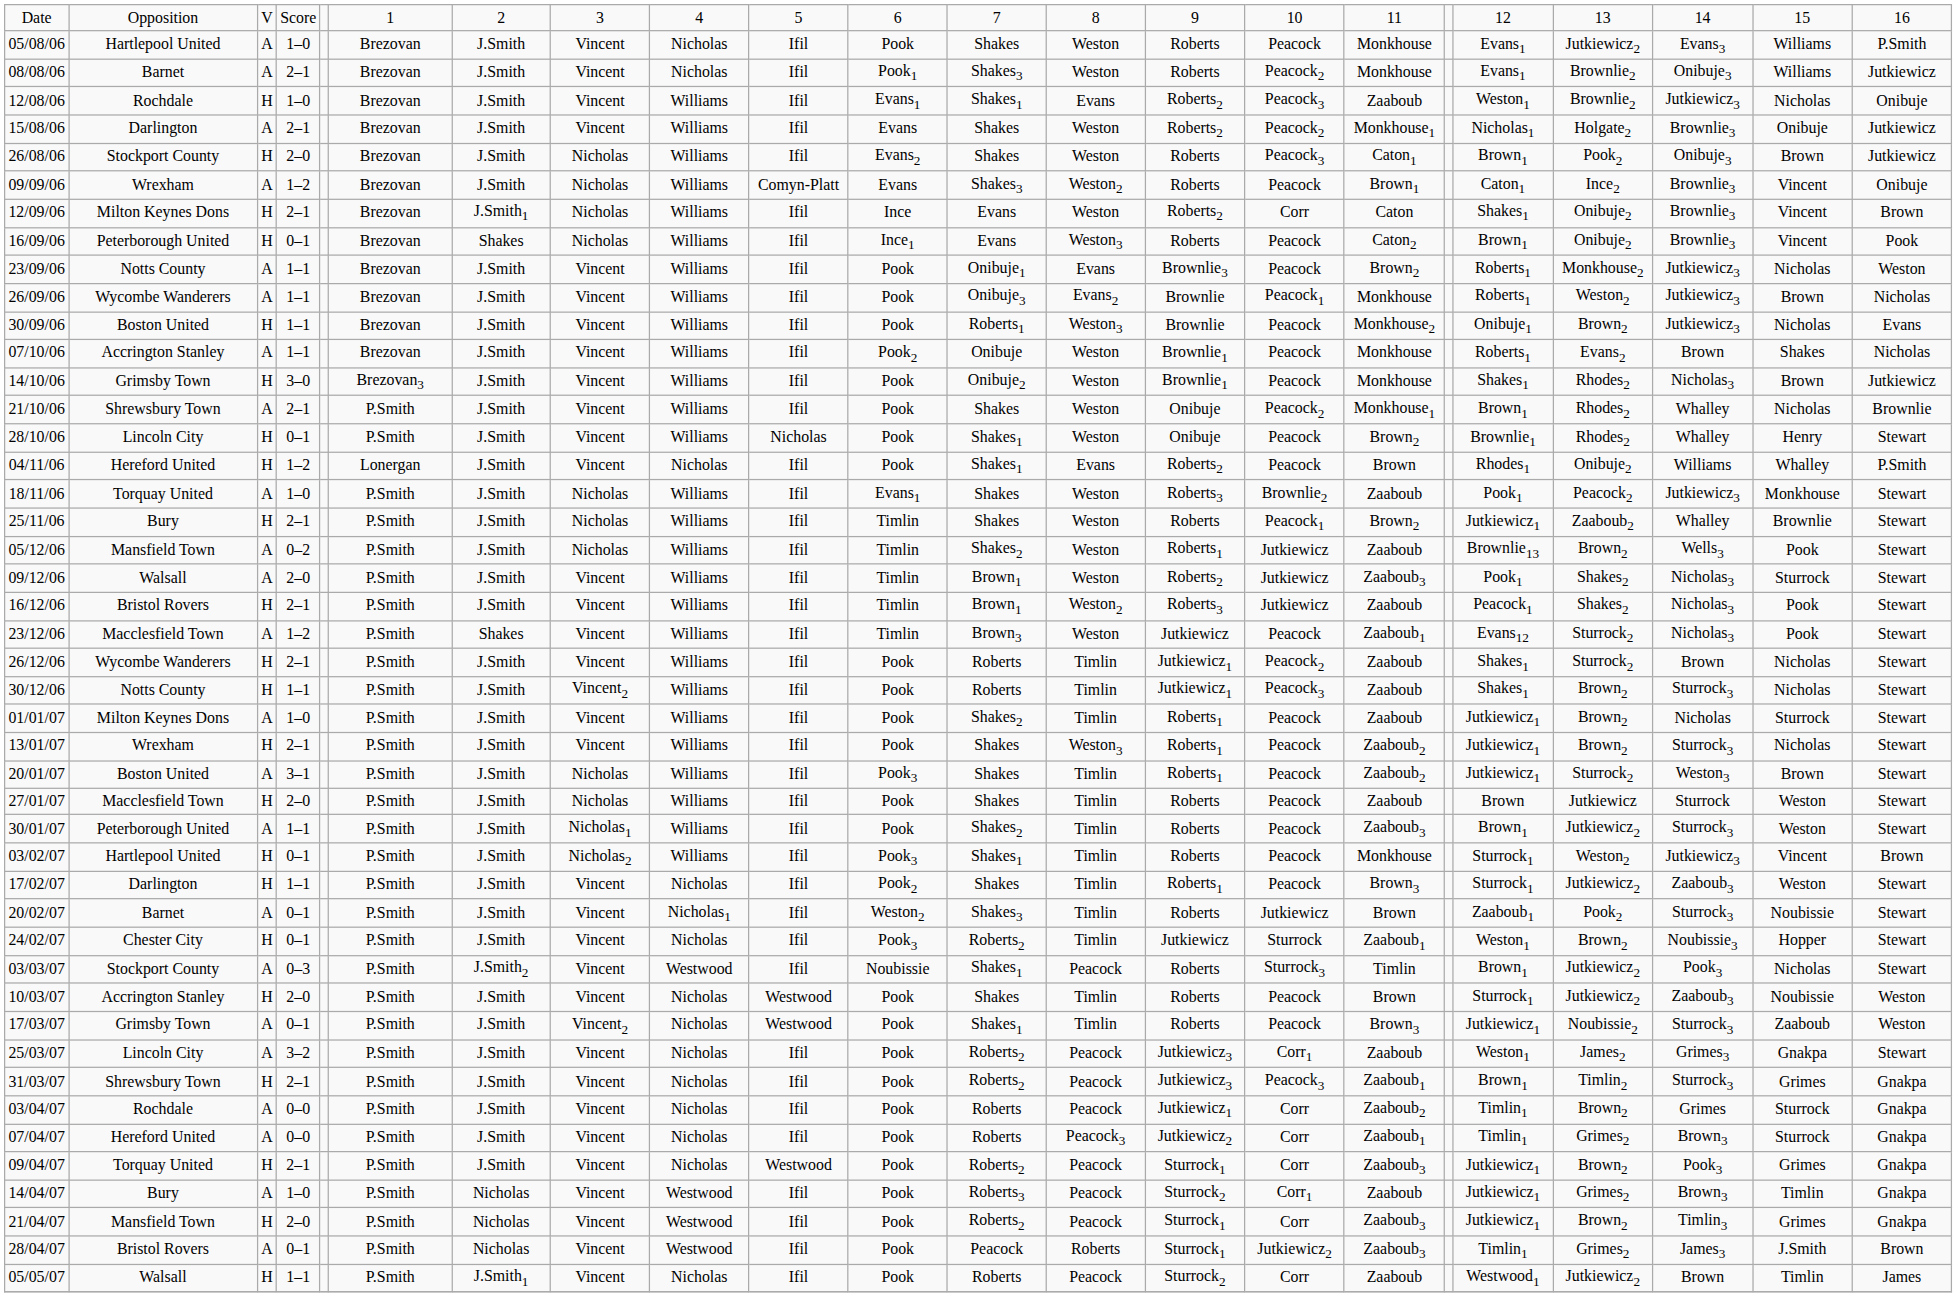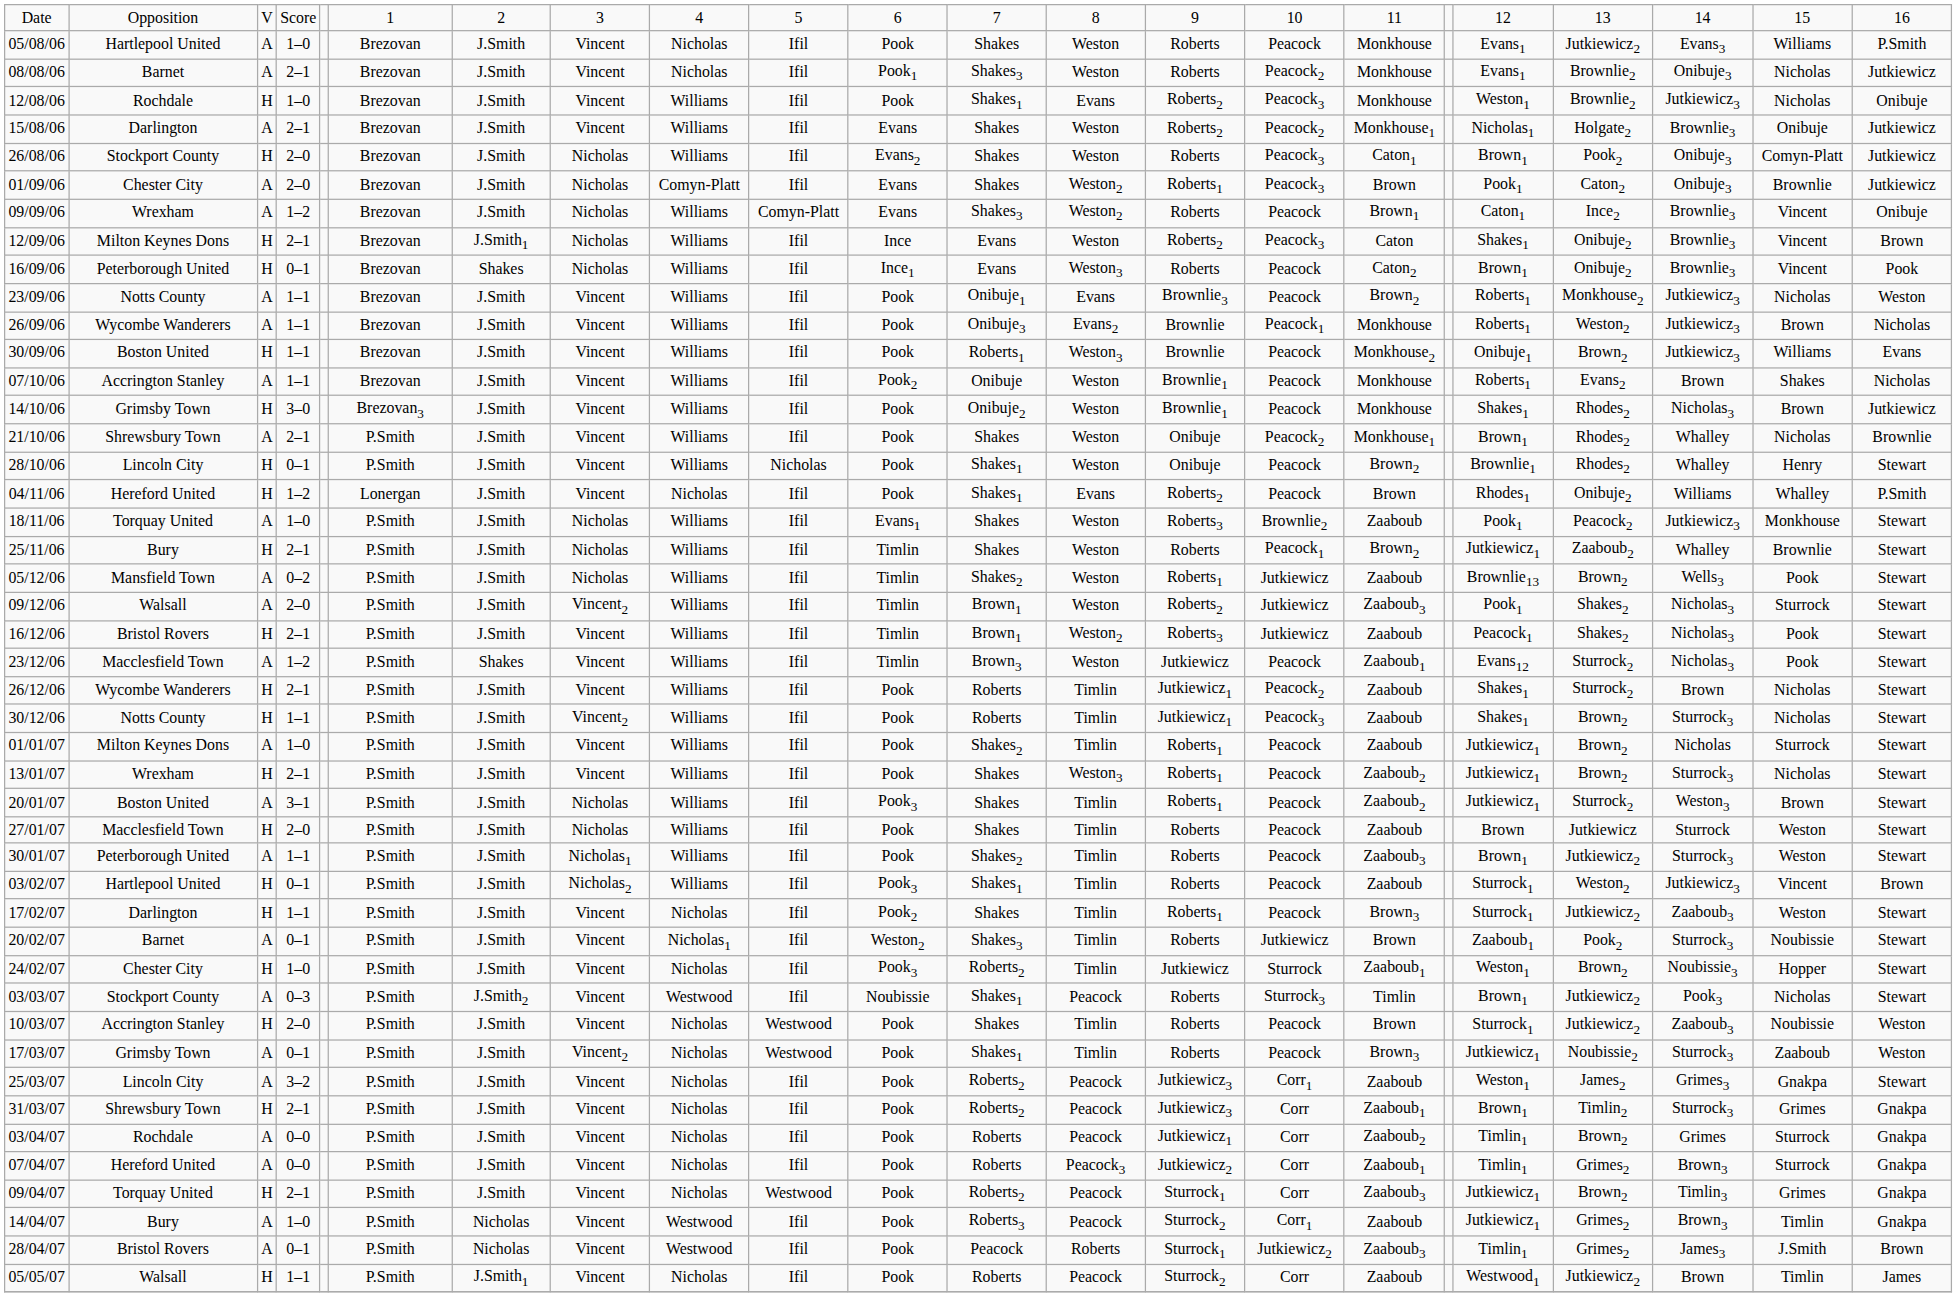08/08/06 | column 21: Williams -> Nicholas
12/08/06 | column 11: Evans1 -> Pook
12/08/06 | column 16: Zaaboub -> Monkhouse
26/08/06 | column 21: Brown -> Comyn-Platt
+ row: 01/09/06 | Chester City | A | 2–0 | Brezovan | J.Smith | Nicholas | Comyn-Platt | Ifil | Evans | Shakes | Weston2 | Roberts1 | Peacock3 | Brown | Pook1 | Caton2 | Onibuje3 | Brownlie | Jutkiewicz
12/09/06 | column 15: Corr -> Peacock3
30/09/06 | column 21: Nicholas -> Williams
09/12/06 | column 8: Vincent -> Vincent2
03/02/07 | column 16: Monkhouse -> Zaaboub
24/02/07 | column 4: 0–1 -> 1–0
31/03/07 | column 15: Peacock3 -> Corr
09/04/07 | column 20: Pook3 -> Timlin3
- row: 21/04/07 | Mansfield Town | H | 2–0 | P.Smith | Nicholas | Vincent | Westwood | Ifil | Pook | Roberts2 | Peacock | Sturrock1 | Corr | Zaaboub3 | Jutkiewicz1 | Brown2 | Timlin3 | Grimes | Gnakpa
